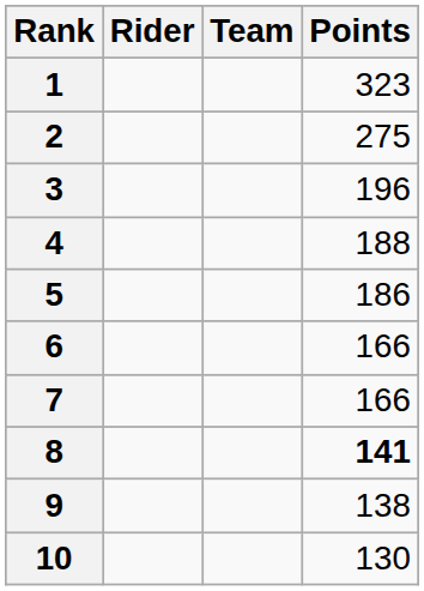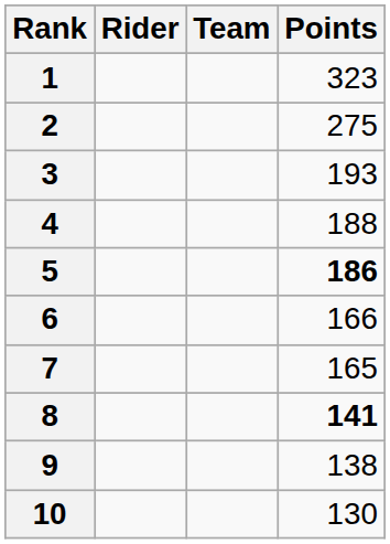3 | Points: 196 -> 193
5 | Points: normal -> bold
7 | Points: 166 -> 165
